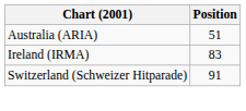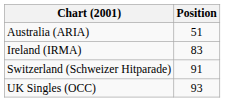+ row: UK Singles (OCC) | 93
